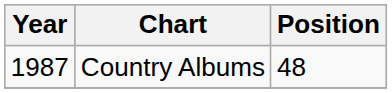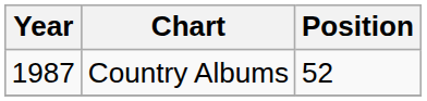Country Albums | Position: 48 -> 52
